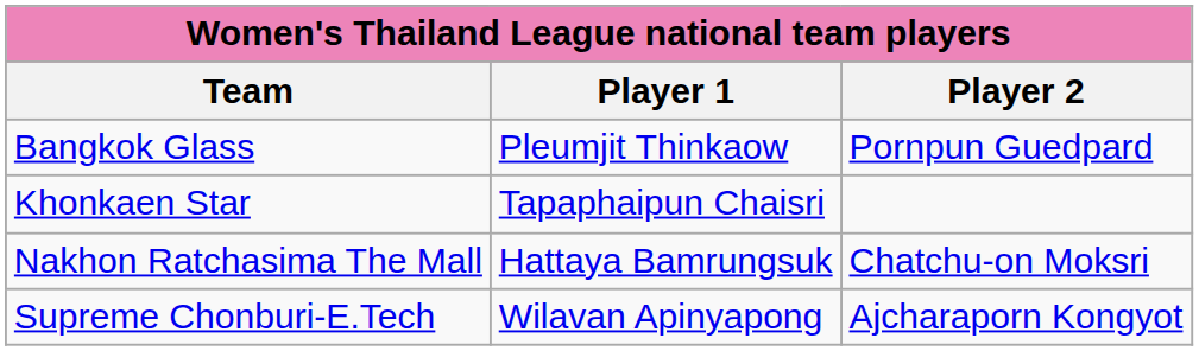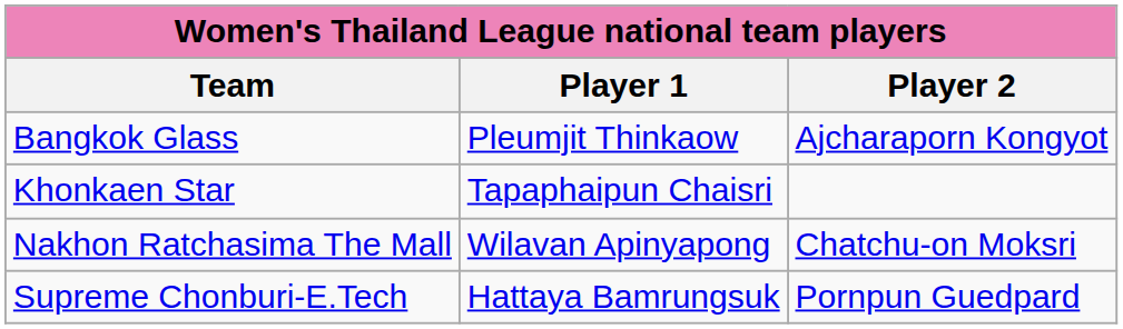Bangkok Glass | Player 2: Pornpun Guedpard -> Ajcharaporn Kongyot
Nakhon Ratchasima The Mall | Player 1: Hattaya Bamrungsuk -> Wilavan Apinyapong
Supreme Chonburi-E.Tech | Player 1: Wilavan Apinyapong -> Hattaya Bamrungsuk
Supreme Chonburi-E.Tech | Player 2: Ajcharaporn Kongyot -> Pornpun Guedpard
